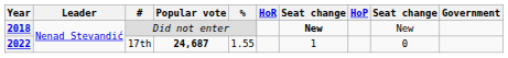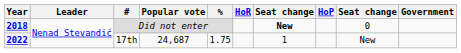2018 | column 9: New -> 0
2022 | Popular vote: bold -> normal
2022 | %: 1.55 -> 1.75
2022 | column 9: 0 -> New
